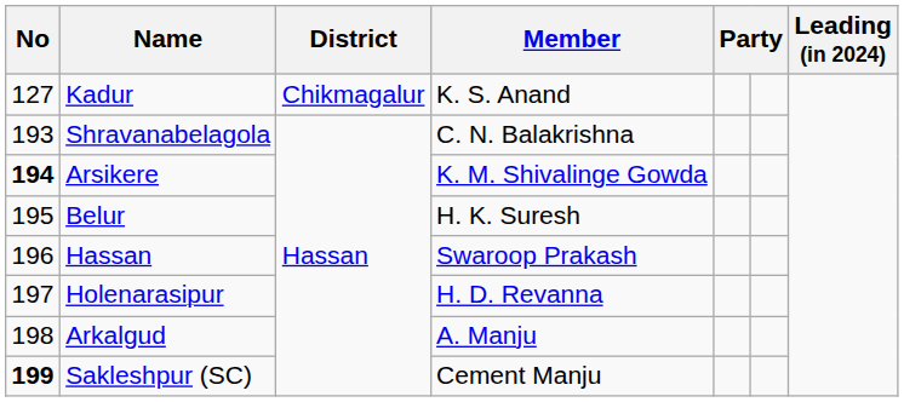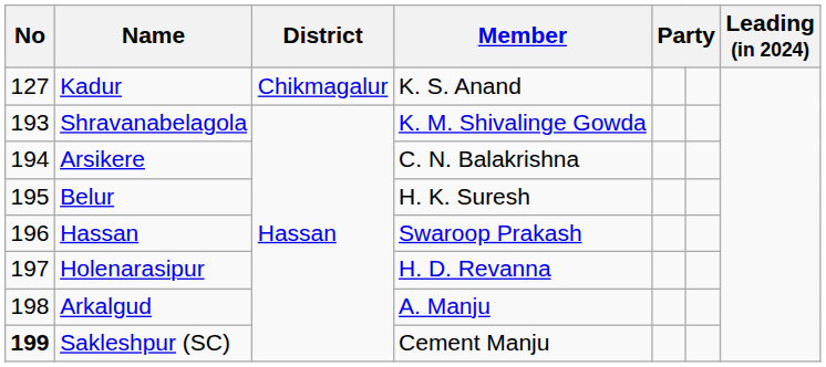Shravanabelagola | Member: C. N. Balakrishna -> K. M. Shivalinge Gowda
Arsikere | No: bold -> normal
Arsikere | Member: K. M. Shivalinge Gowda -> C. N. Balakrishna
